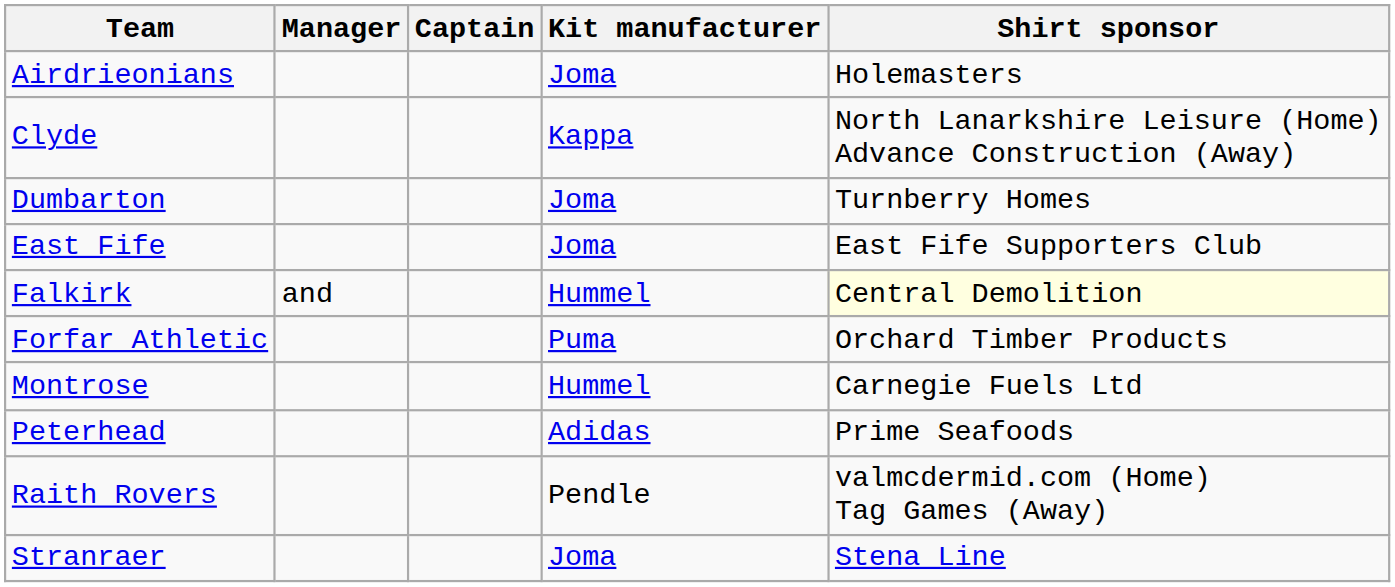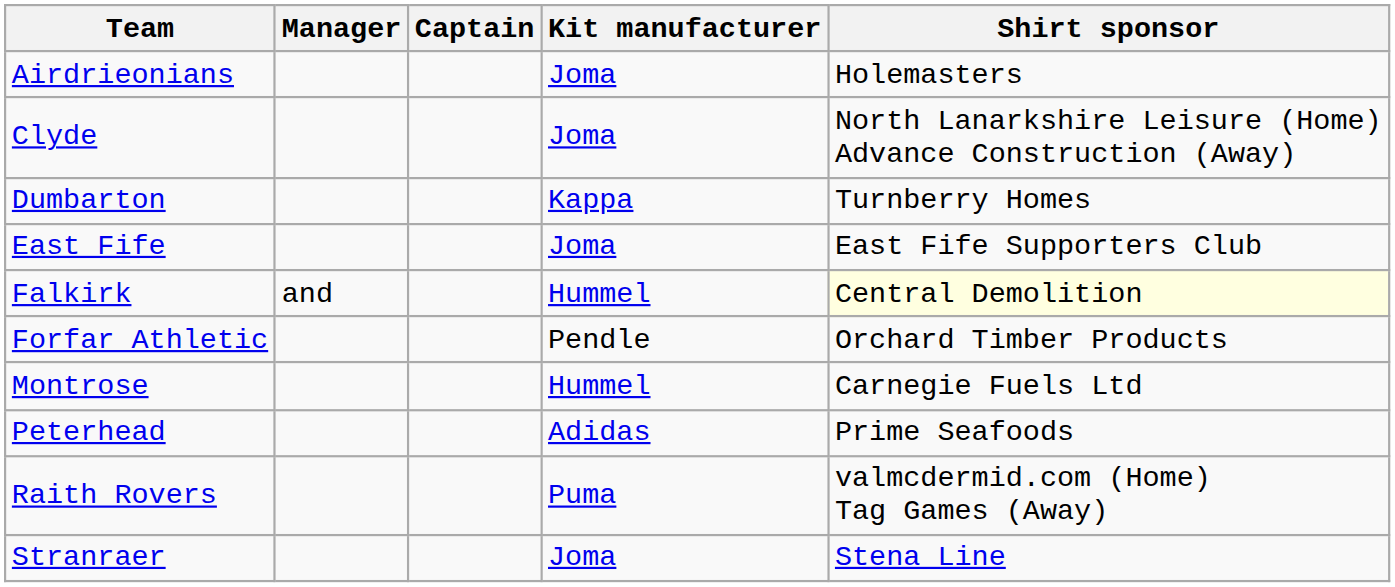Clyde | Kit manufacturer: Kappa -> Joma
Dumbarton | Kit manufacturer: Joma -> Kappa
Forfar Athletic | Kit manufacturer: Puma -> Pendle
Raith Rovers | Kit manufacturer: Pendle -> Puma
